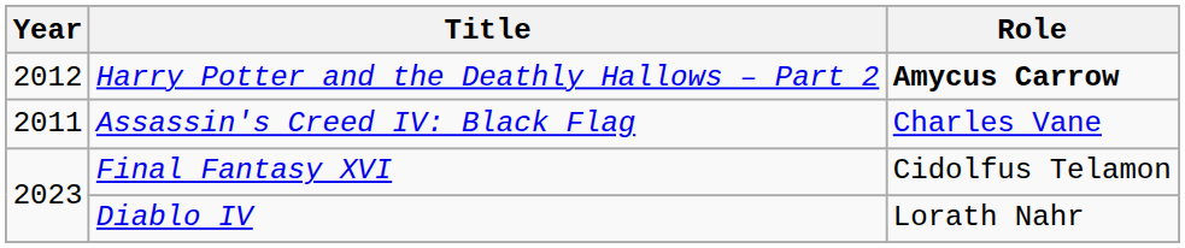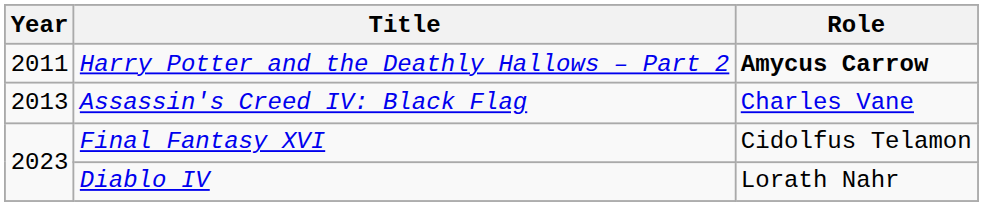Harry Potter and the Deathly Hallows – Part 2 | Year: 2012 -> 2011
Assassin's Creed IV: Black Flag | Year: 2011 -> 2013
